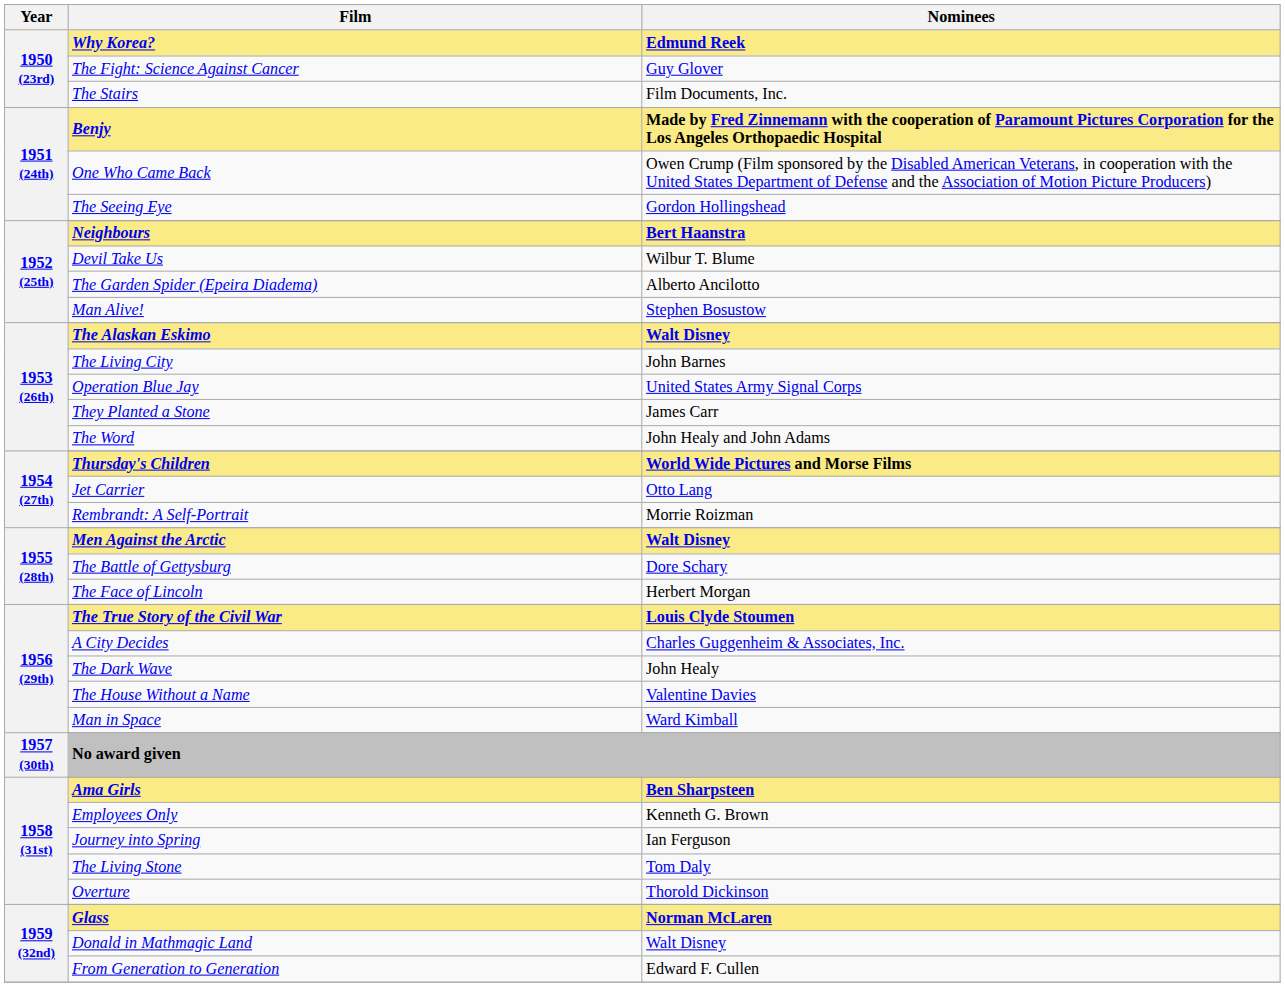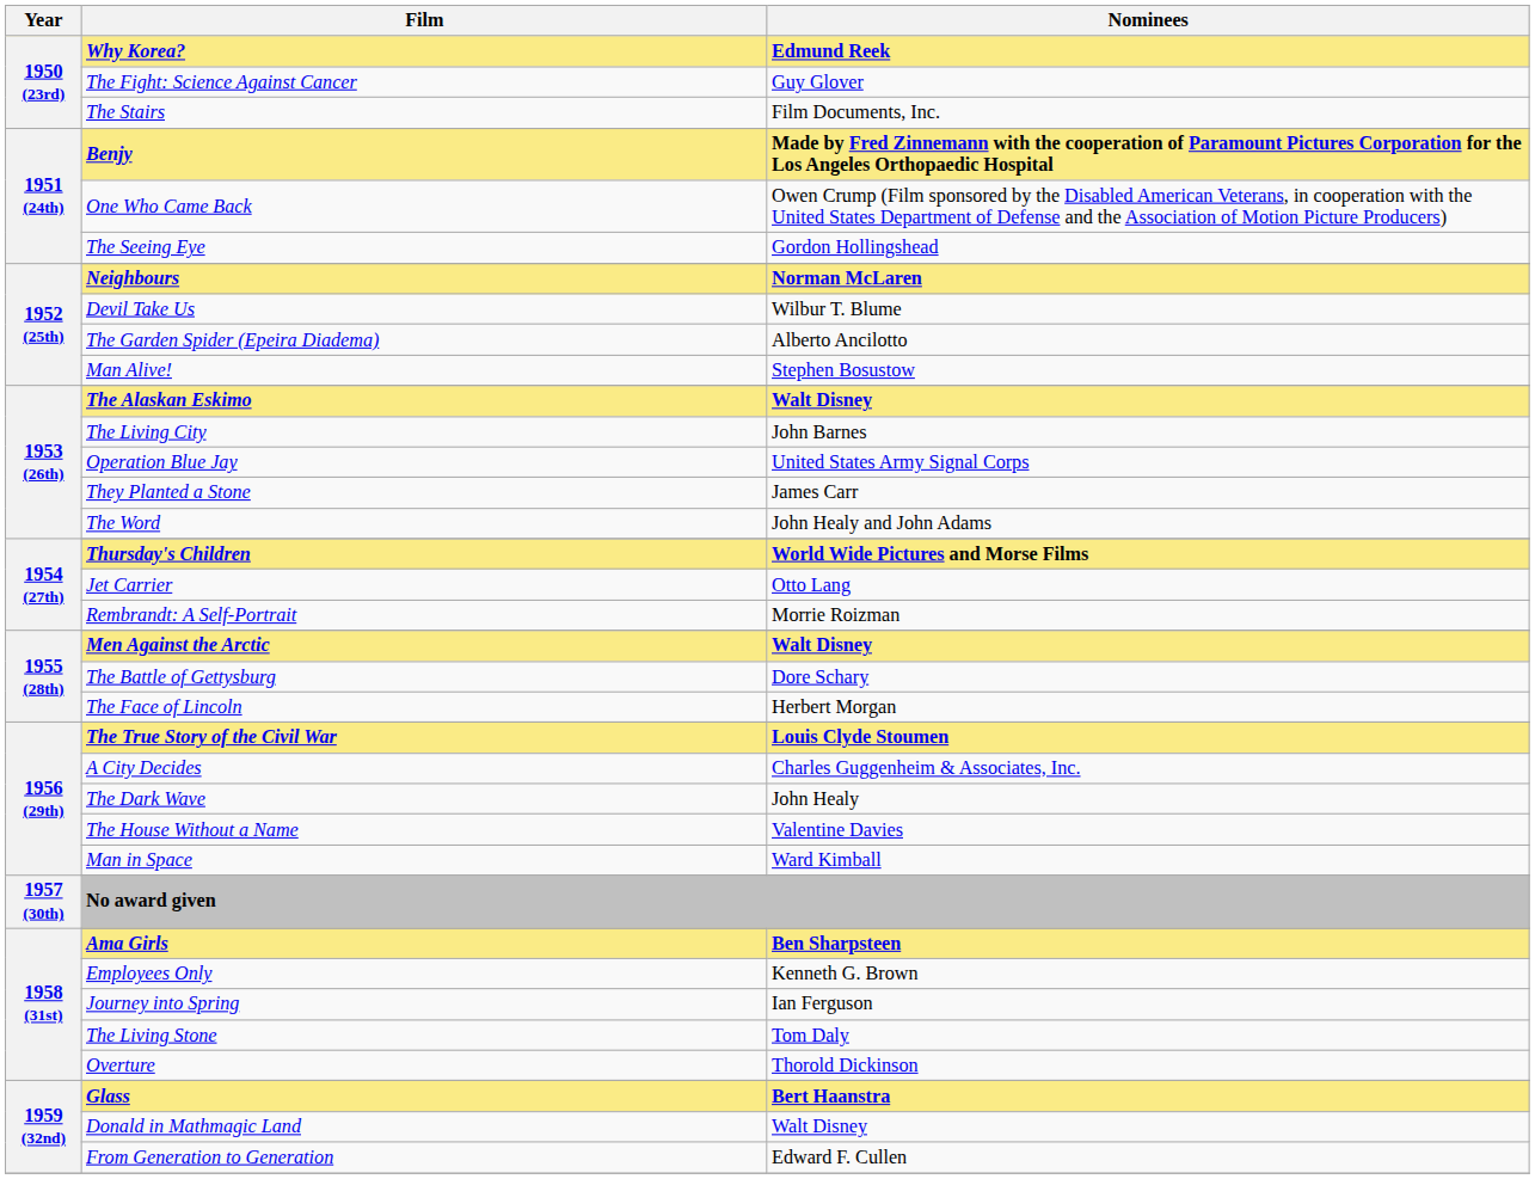Neighbours | Nominees: Bert Haanstra -> Norman McLaren
Glass | Nominees: Norman McLaren -> Bert Haanstra
